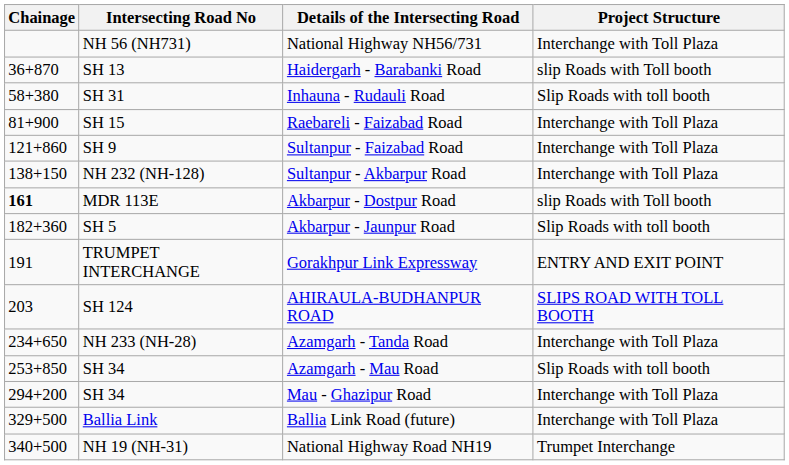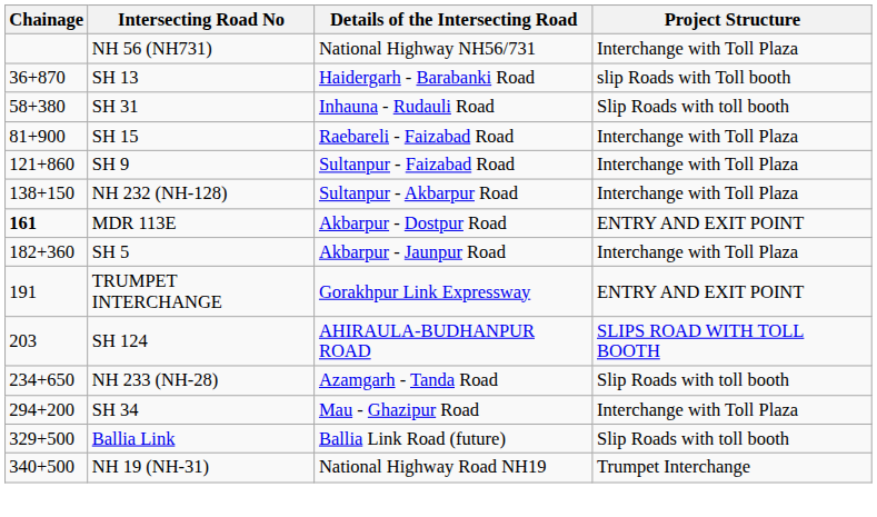Akbarpur - Dostpur Road | Project Structure: slip Roads with Toll booth -> ENTRY AND EXIT POINT
Akbarpur - Jaunpur Road | Project Structure: Slip Roads with toll booth -> Interchange with Toll Plaza
Azamgarh - Tanda Road | Project Structure: Interchange with Toll Plaza -> Slip Roads with toll booth
- row: 253+850 | SH 34 | Azamgarh - Mau Road | Slip Roads with toll booth
Ballia Link Road (future) | Project Structure: Interchange with Toll Plaza -> Slip Roads with toll booth
